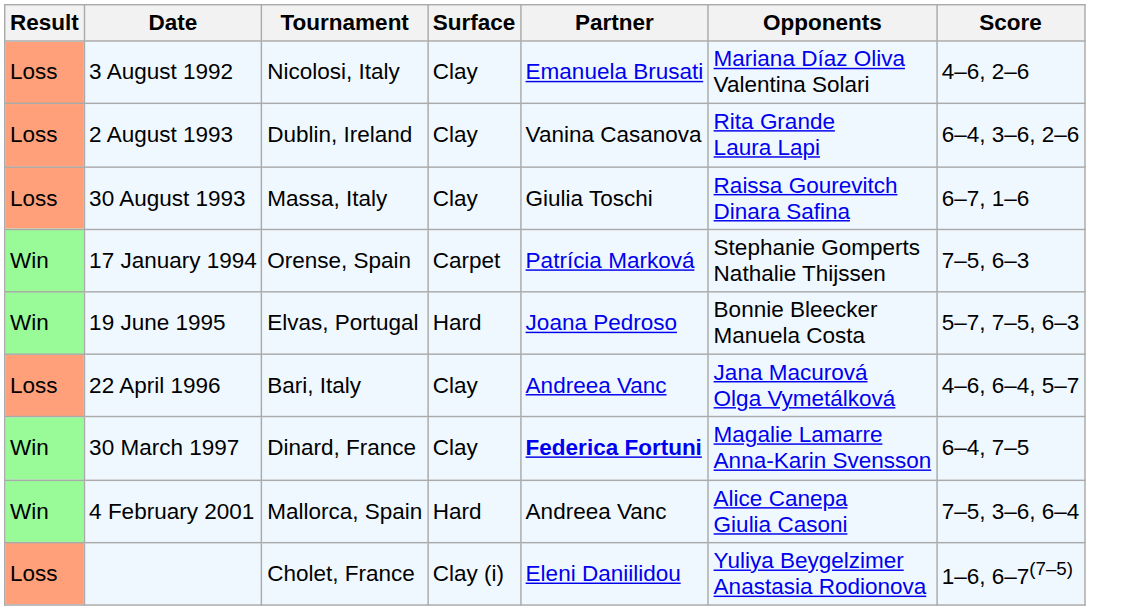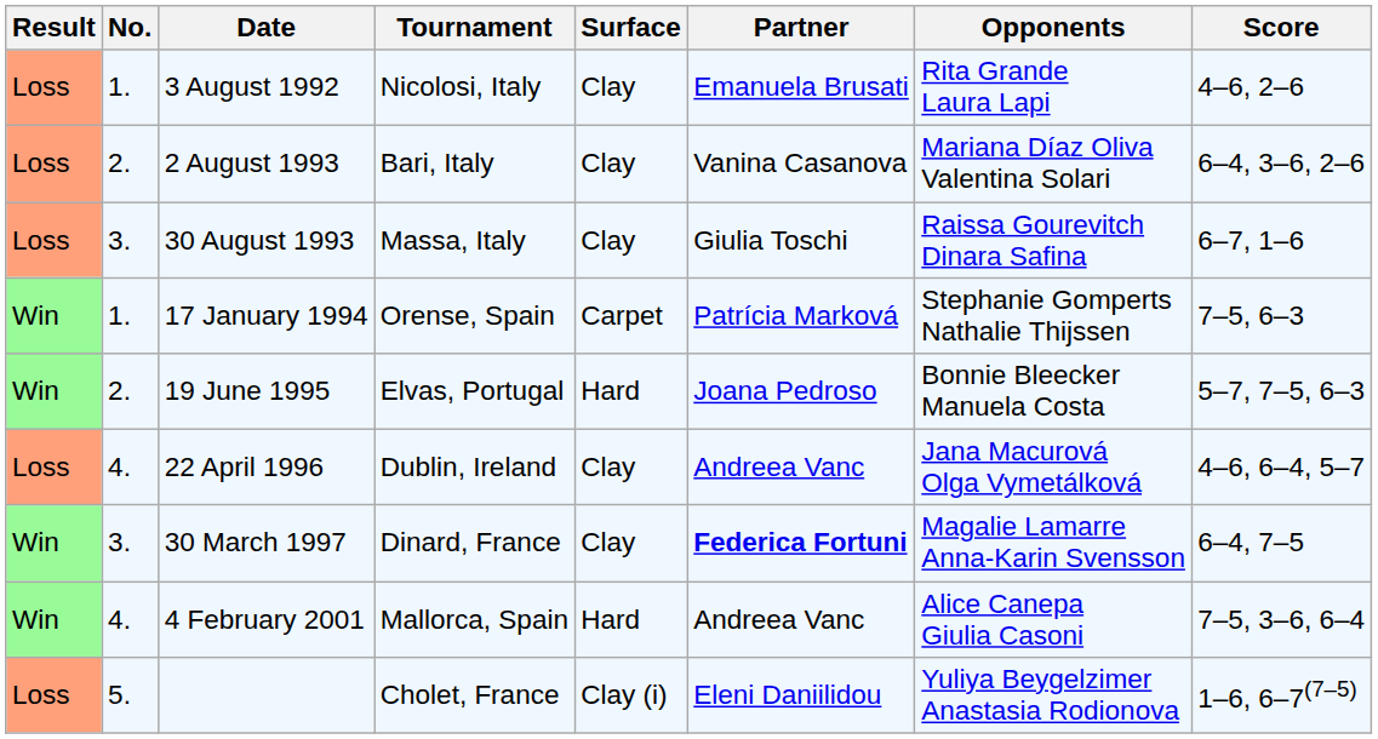+ column: No. | 1. | 2. | 3. | 1. | 2. | 4. | 3. | 4. | 5.
3 August 1992 | Opponents: Mariana Díaz Oliva Valentina Solari -> Rita Grande Laura Lapi
2 August 1993 | Tournament: Dublin, Ireland -> Bari, Italy
2 August 1993 | Opponents: Rita Grande Laura Lapi -> Mariana Díaz Oliva Valentina Solari
22 April 1996 | Tournament: Bari, Italy -> Dublin, Ireland
